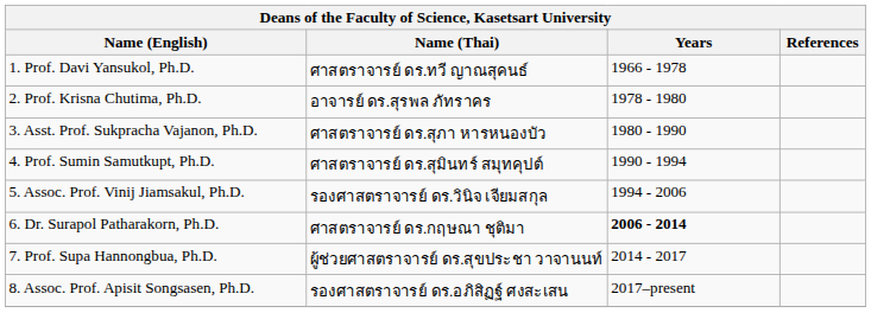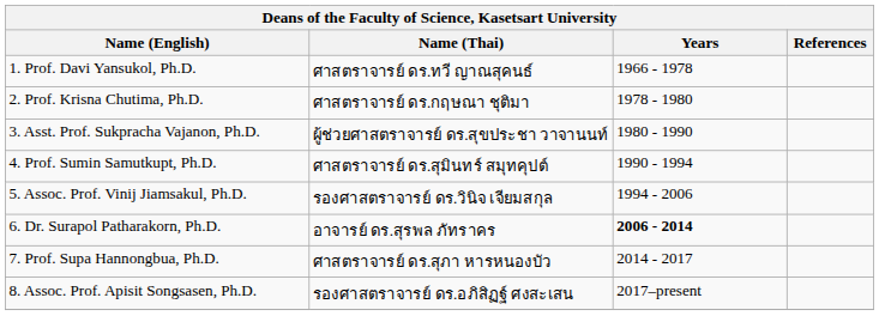2. Prof. Krisna Chutima, Ph.D. | Name (Thai): อาจารย์ ดร.สุรพล ภัทราคร -> ศาสตราจารย์ ดร.กฤษณา ชุติมา
3. Asst. Prof. Sukpracha Vajanon, Ph.D. | Name (Thai): ศาสตราจารย์ ดร.สุภา หารหนองบัว -> ผู้ช่วยศาสตราจารย์ ดร.สุขประชา วาจานนท์
6. Dr. Surapol Patharakorn, Ph.D. | Name (Thai): ศาสตราจารย์ ดร.กฤษณา ชุติมา -> อาจารย์ ดร.สุรพล ภัทราคร
7. Prof. Supa Hannongbua, Ph.D. | Name (Thai): ผู้ช่วยศาสตราจารย์ ดร.สุขประชา วาจานนท์ -> ศาสตราจารย์ ดร.สุภา หารหนองบัว
